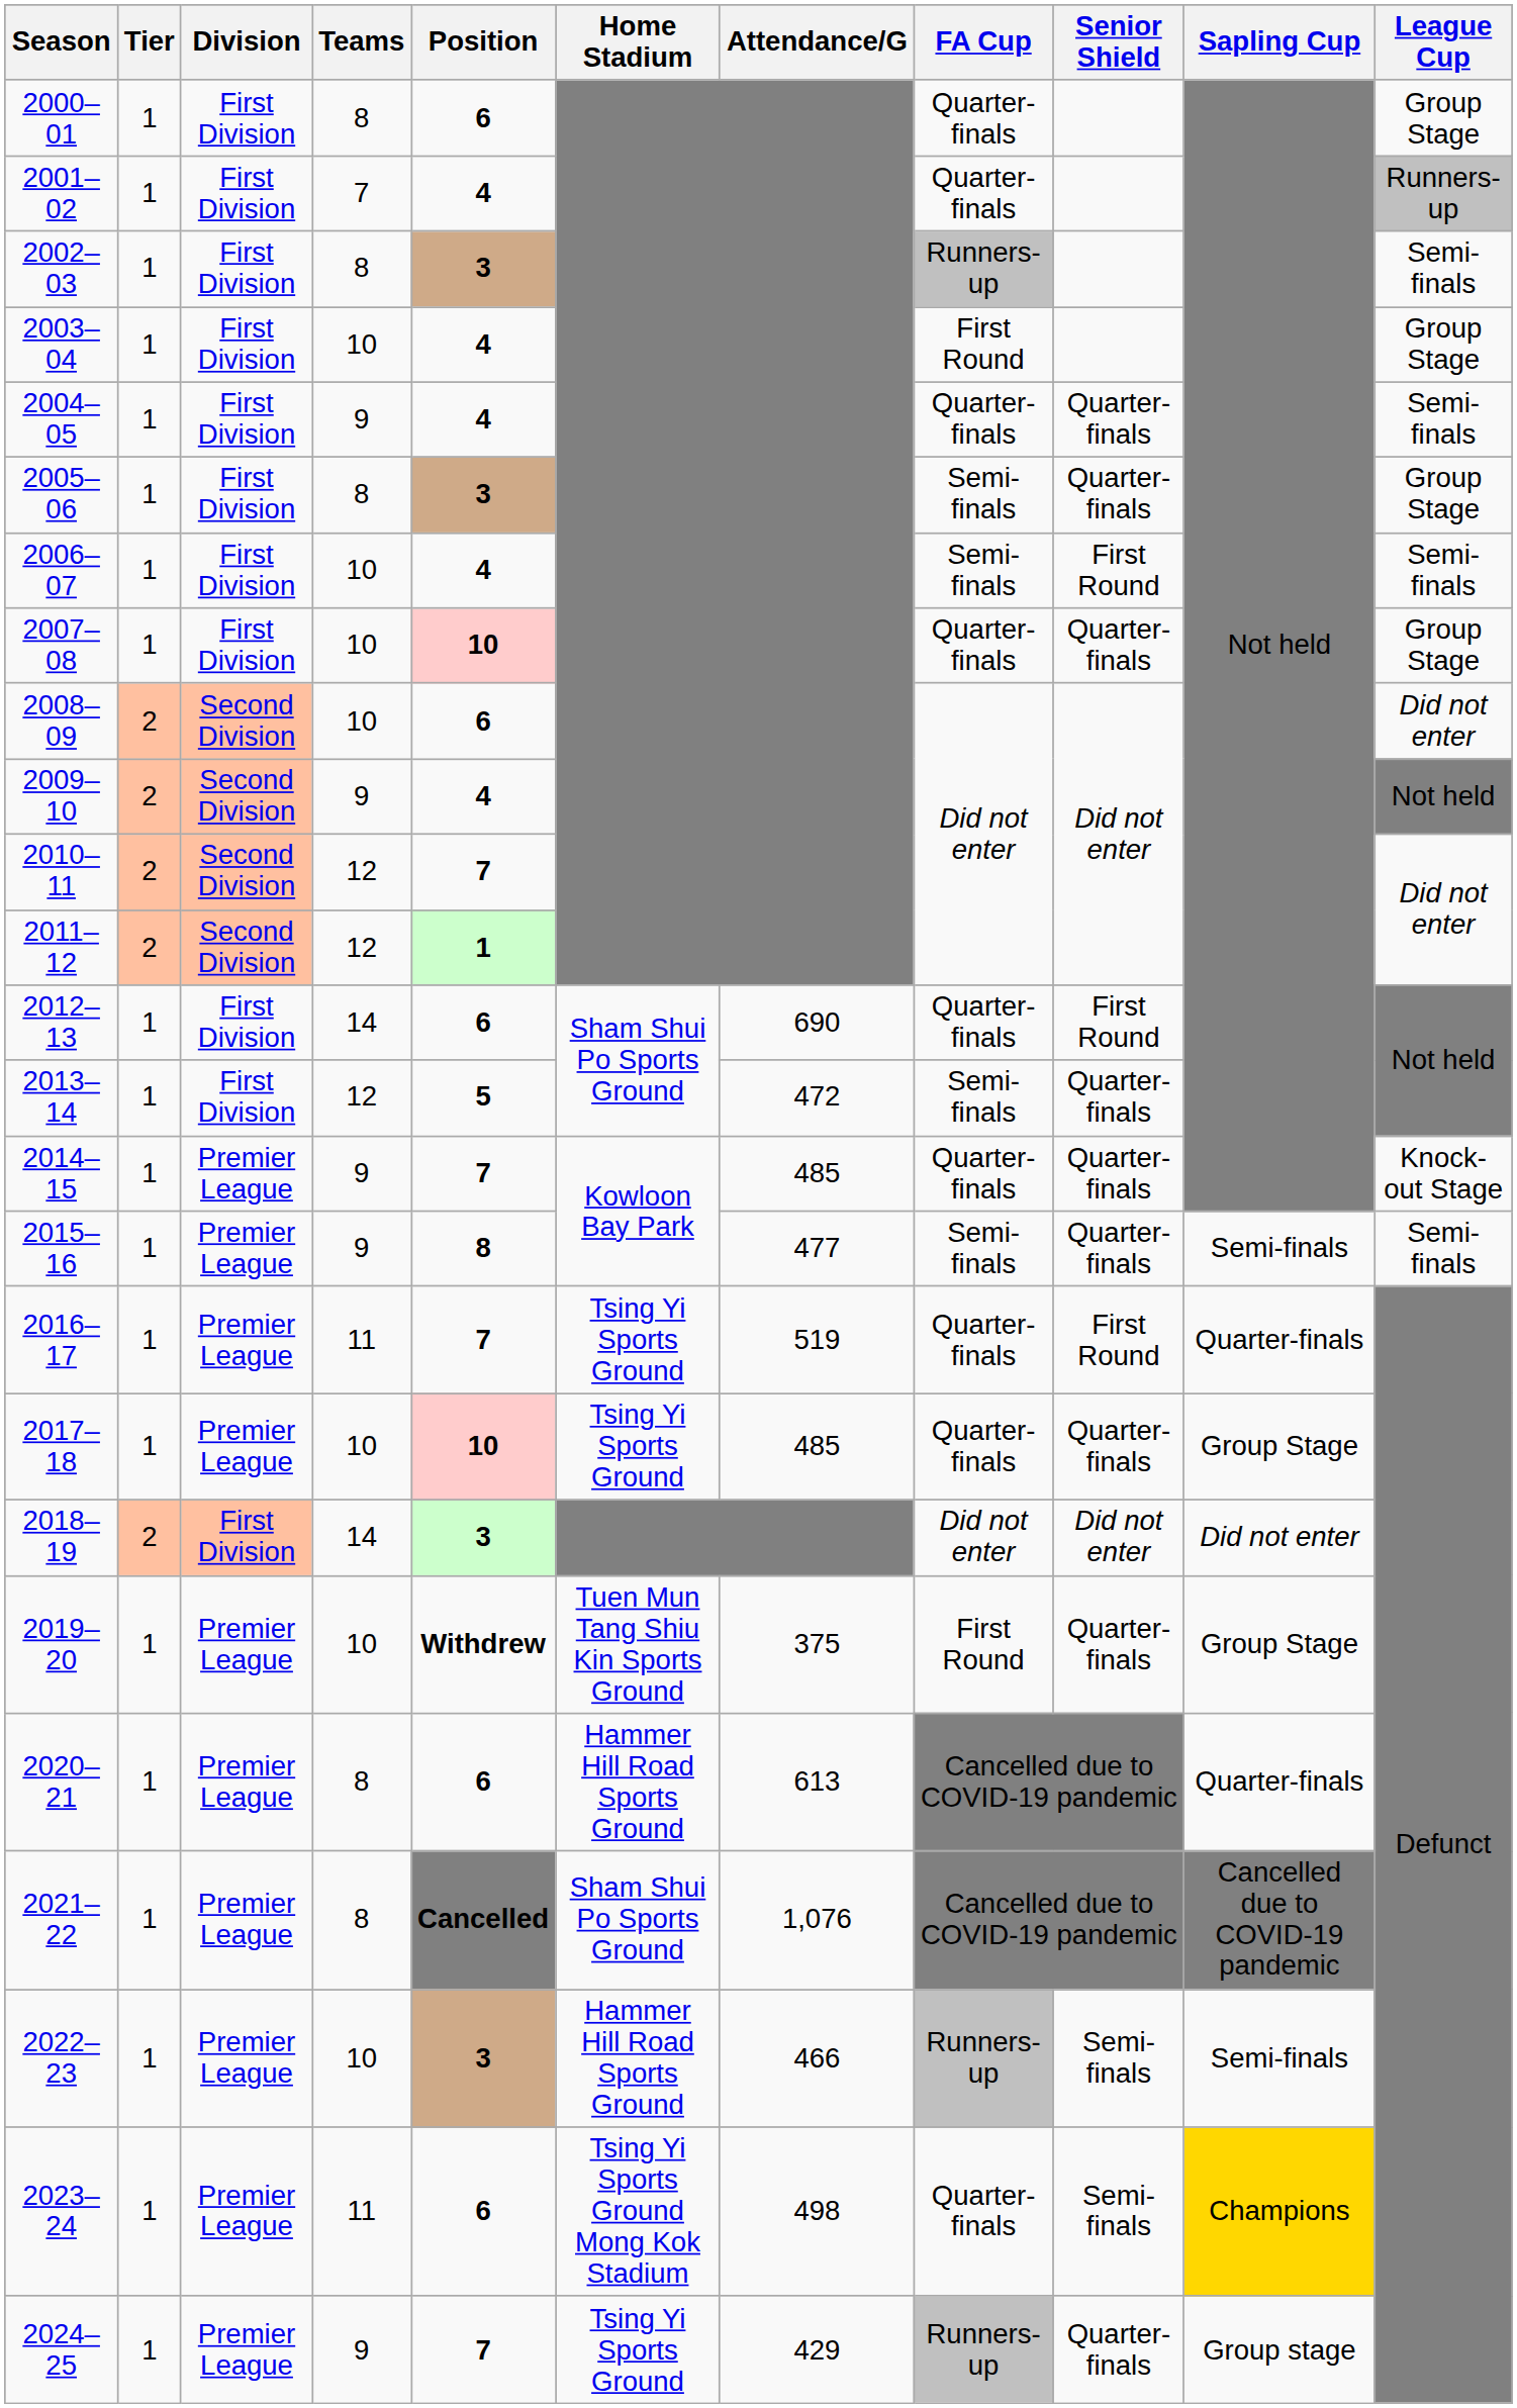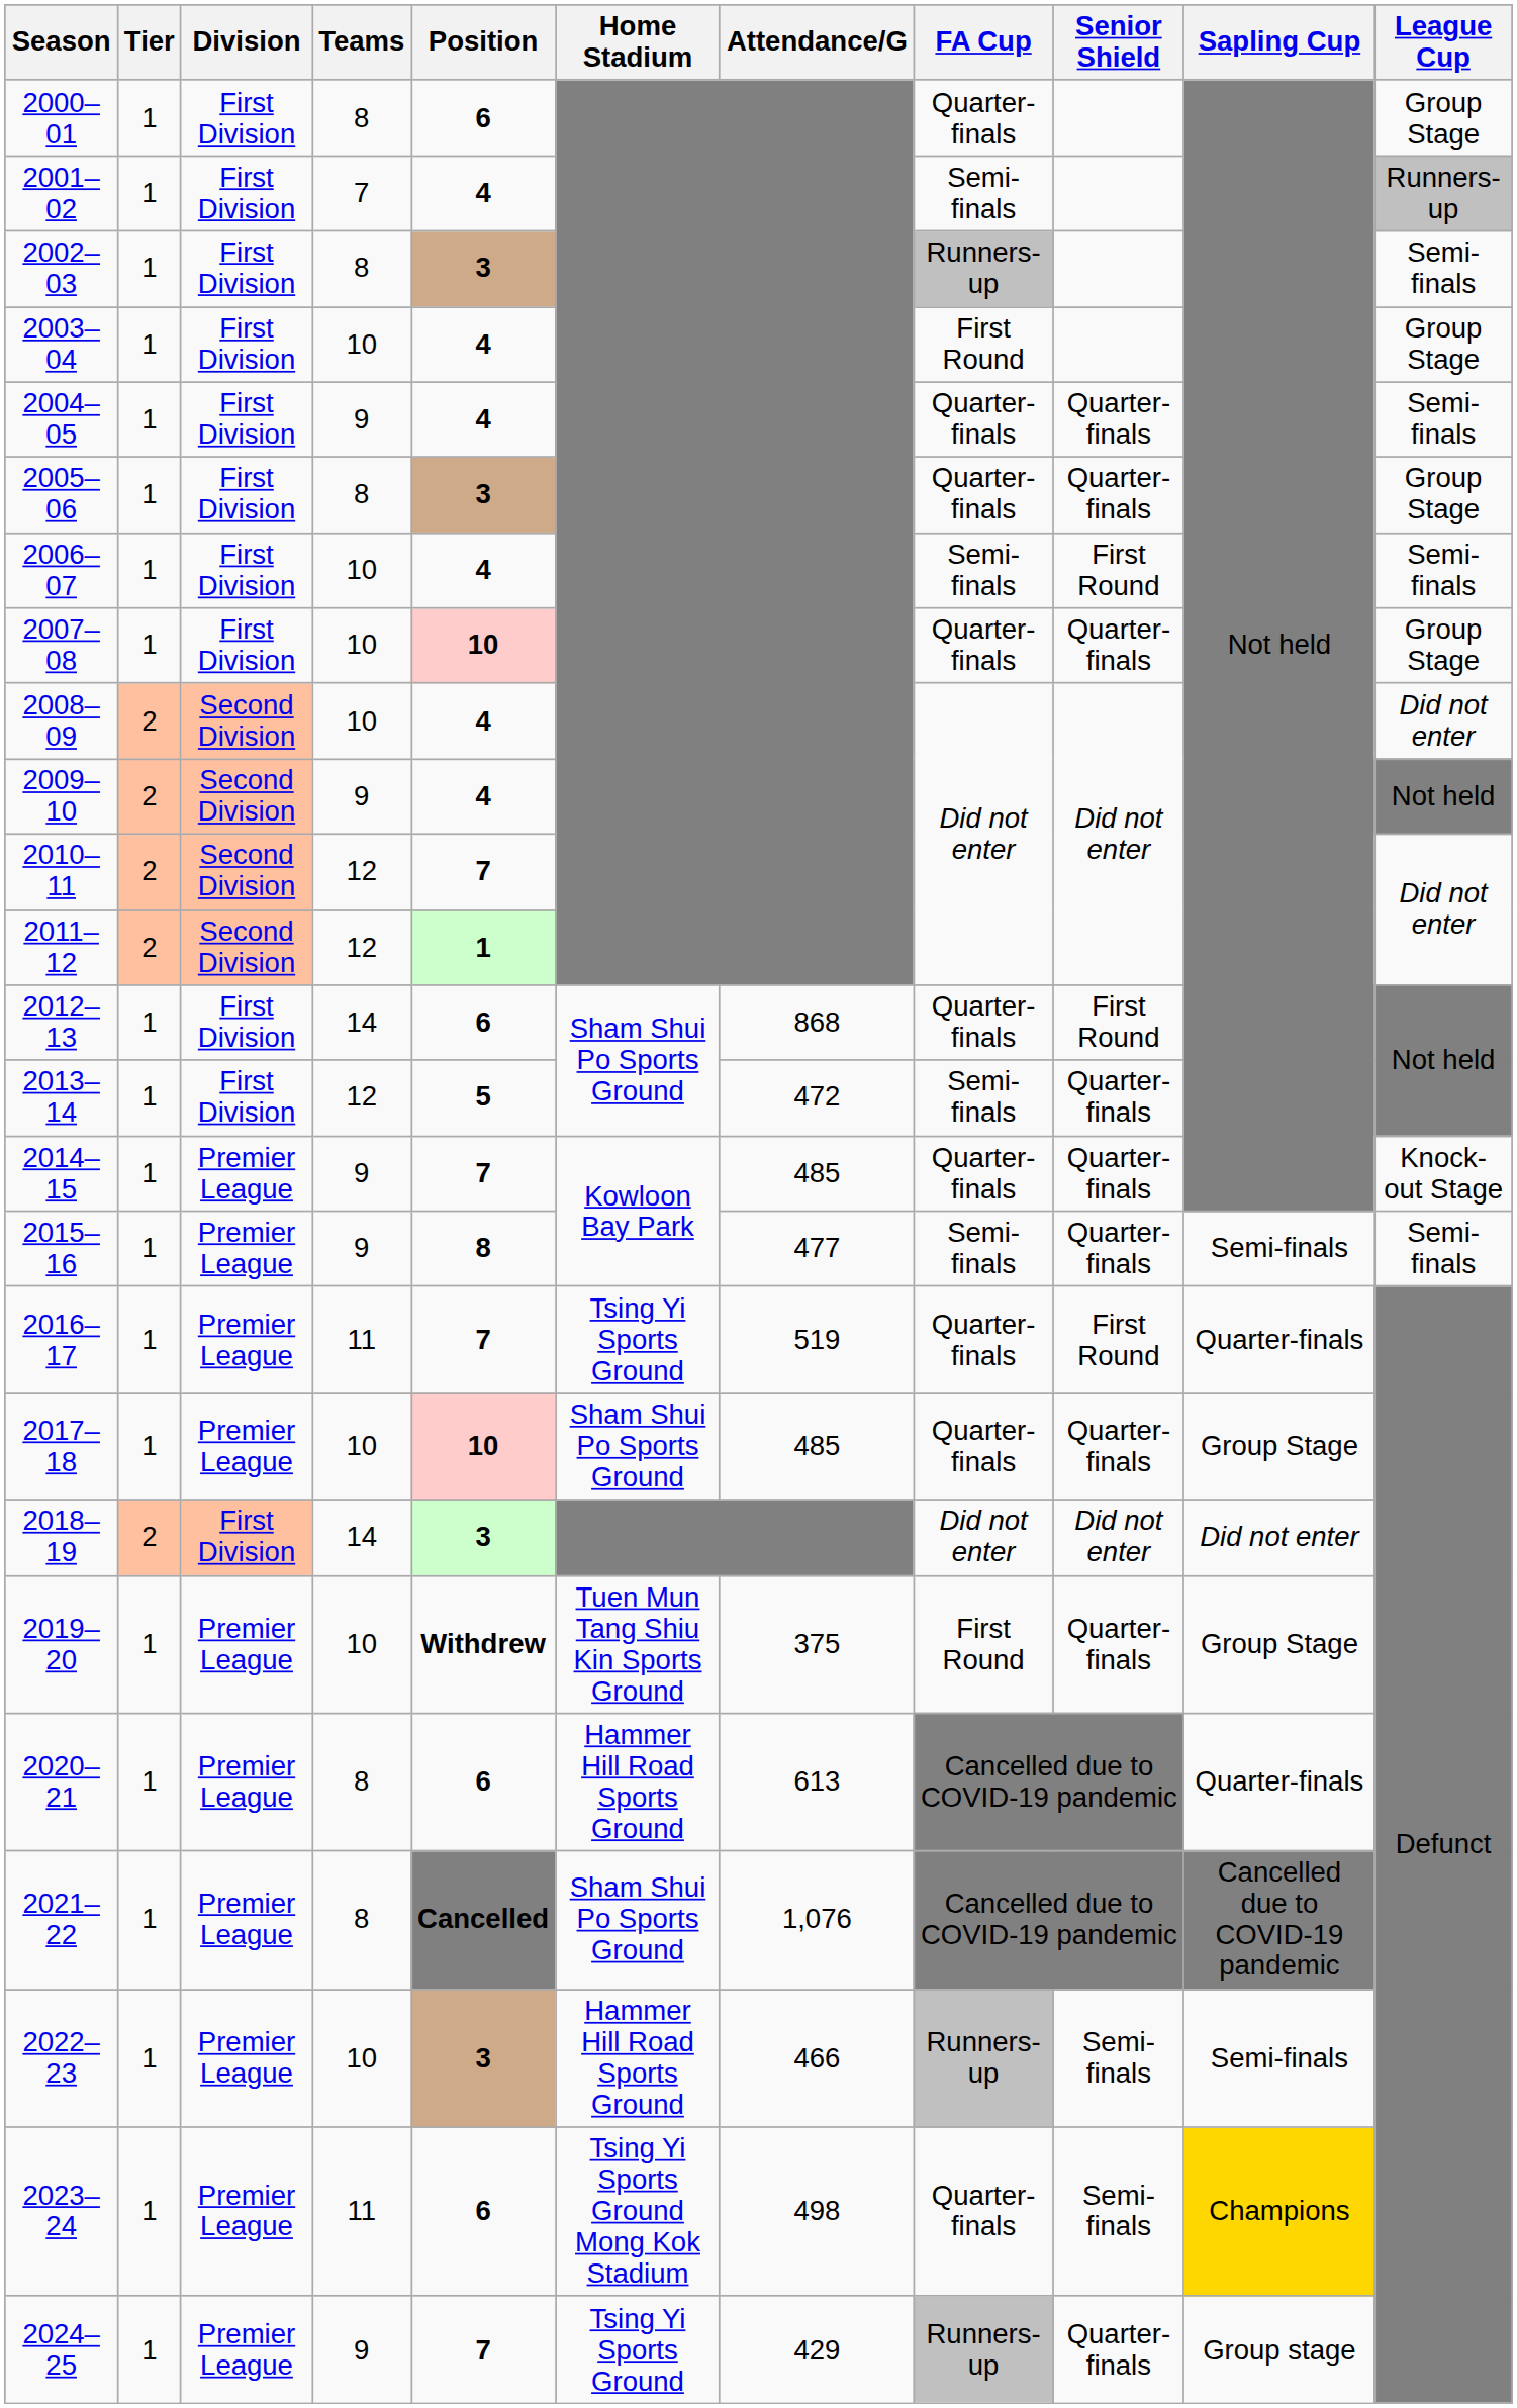2001–02 | FA Cup: Quarter-finals -> Semi-finals
2005–06 | FA Cup: Semi-finals -> Quarter-finals
2008–09 | Position: 6 -> 4
2012–13 | Attendance/G: 690 -> 868
2017–18 | Home Stadium: Tsing Yi Sports Ground -> Sham Shui Po Sports Ground
